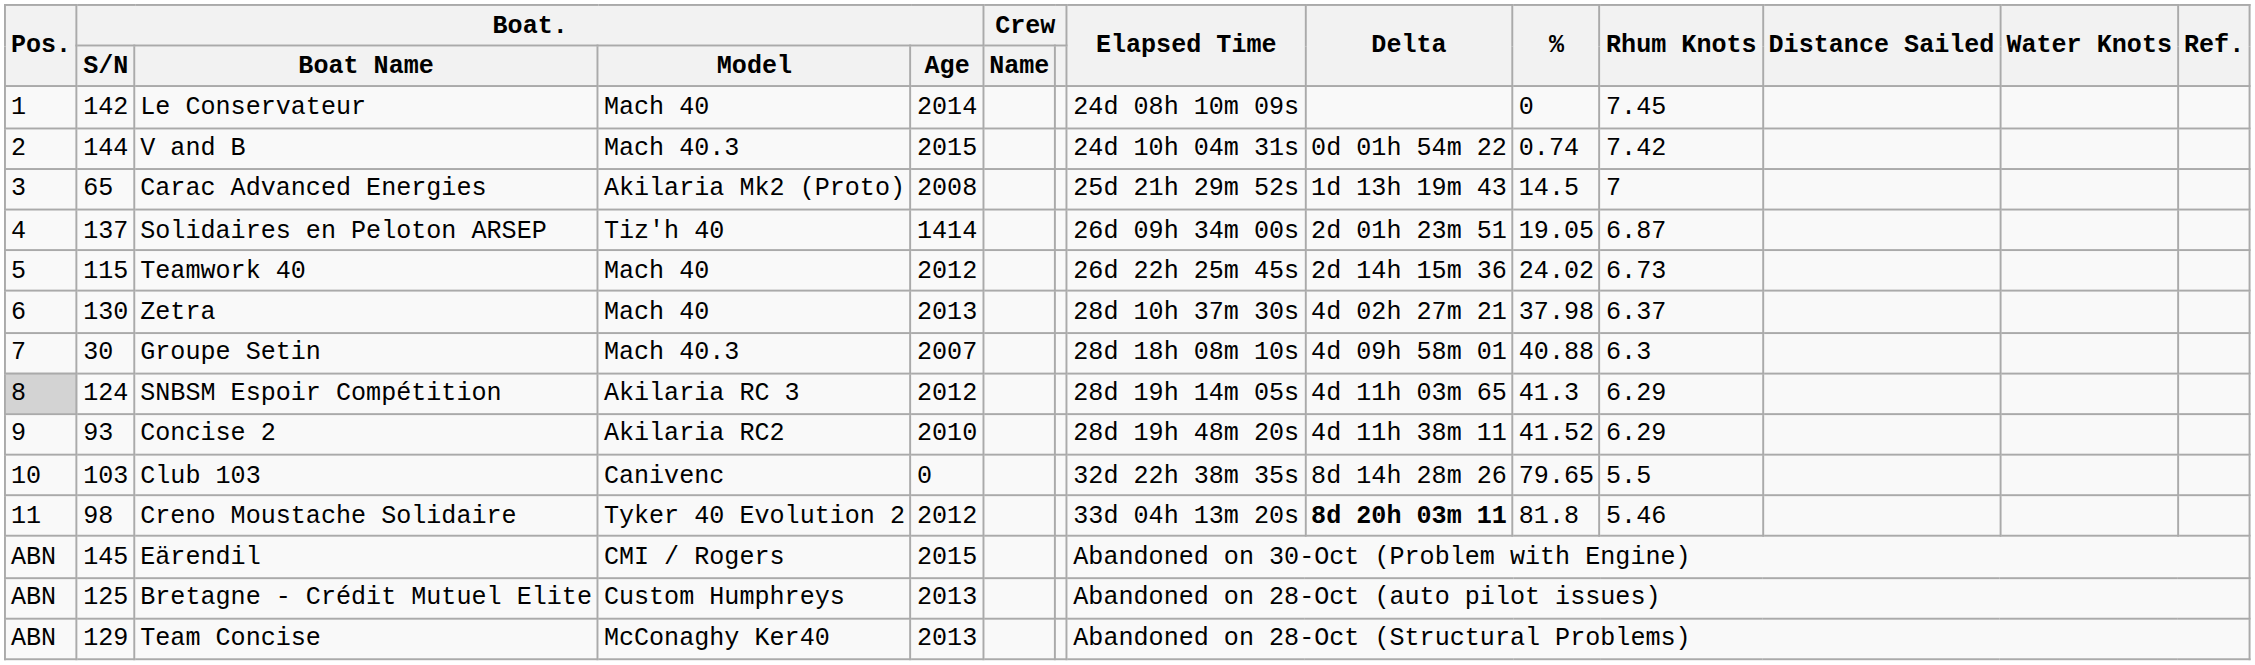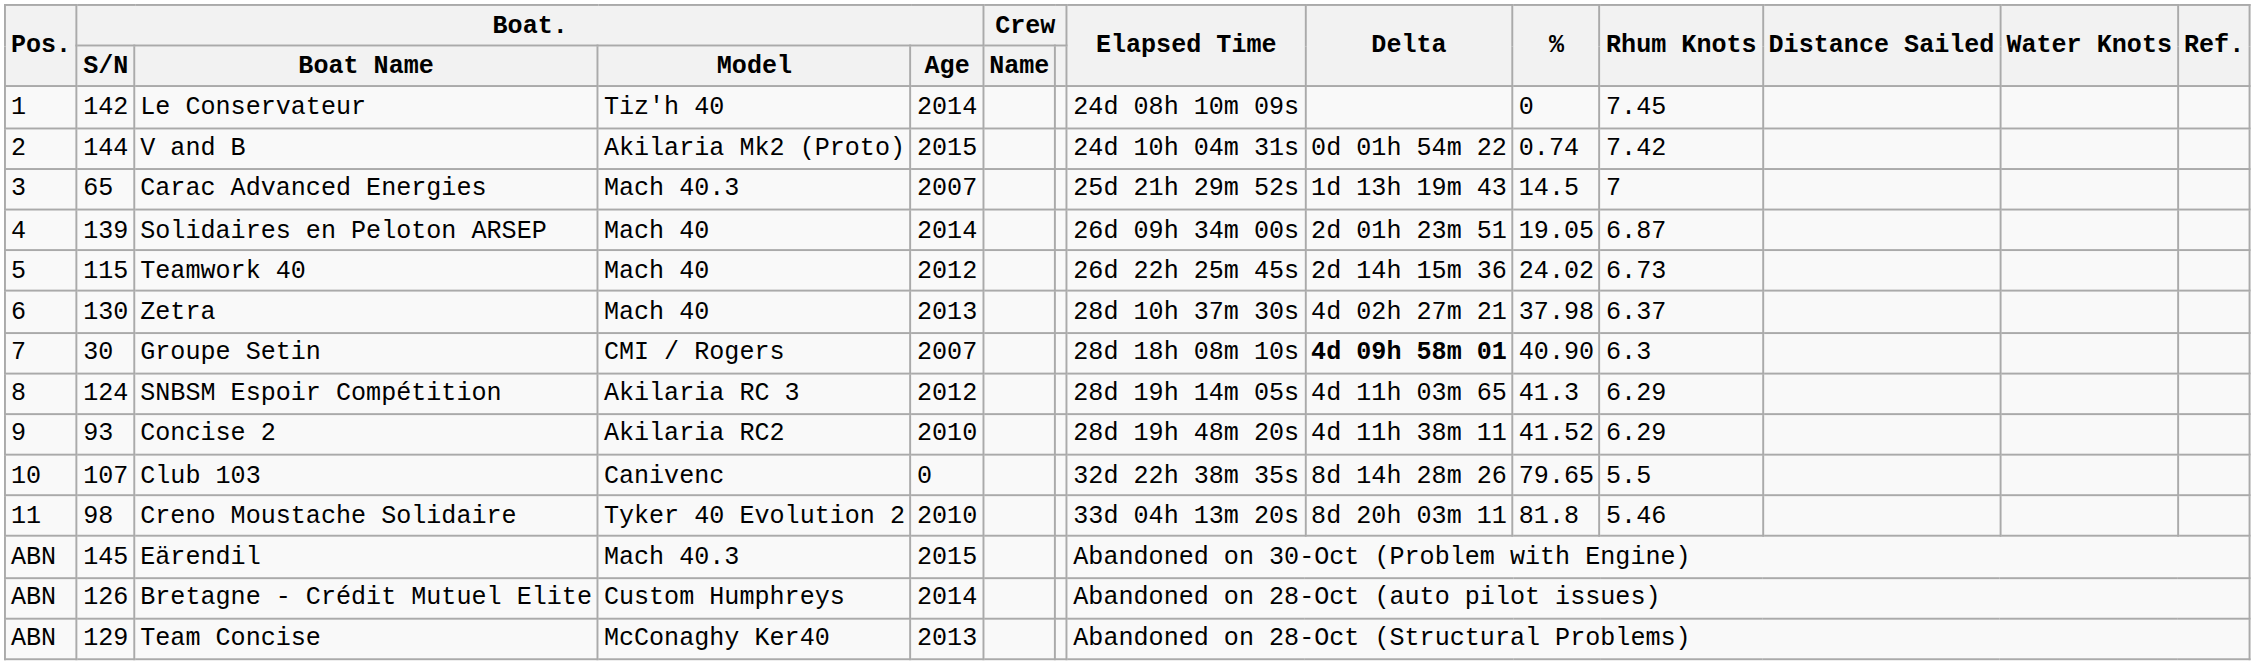Le Conservateur | Boat. / Model: Mach 40 -> Tiz'h 40
V and B | Boat. / Model: Mach 40.3 -> Akilaria Mk2 (Proto)
Carac Advanced Energies | Boat. / Model: Akilaria Mk2 (Proto) -> Mach 40.3
Carac Advanced Energies | Boat. / Age: 2008 -> 2007
Solidaires en Peloton ARSEP | Boat. / S/N: 137 -> 139
Solidaires en Peloton ARSEP | Boat. / Model: Tiz'h 40 -> Mach 40
Solidaires en Peloton ARSEP | Boat. / Age: 1414 -> 2014
Groupe Setin | Boat. / Model: Mach 40.3 -> CMI / Rogers
Groupe Setin | Delta: normal -> bold
Groupe Setin | %: 40.88 -> 40.90
SNBSM Espoir Compétition | Pos.: lightgrey background -> no background
Club 103 | Boat. / S/N: 103 -> 107
Creno Moustache Solidaire | Boat. / Age: 2012 -> 2010
Creno Moustache Solidaire | Delta: bold -> normal
Eärendil | Boat. / Model: CMI / Rogers -> Mach 40.3
Bretagne - Crédit Mutuel Elite | Boat. / S/N: 125 -> 126
Bretagne - Crédit Mutuel Elite | Boat. / Age: 2013 -> 2014
